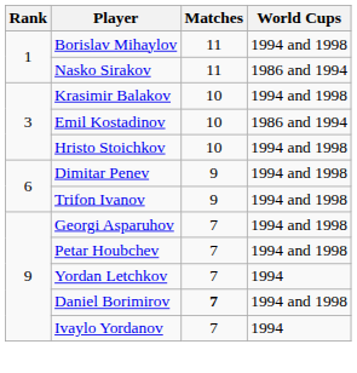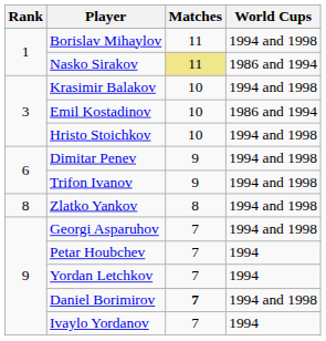Nasko Sirakov | Matches: no background -> khaki background
+ row: 8 | Zlatko Yankov | 8 | 1994 and 1998
Petar Houbchev | World Cups: 1994 and 1998 -> 1994
